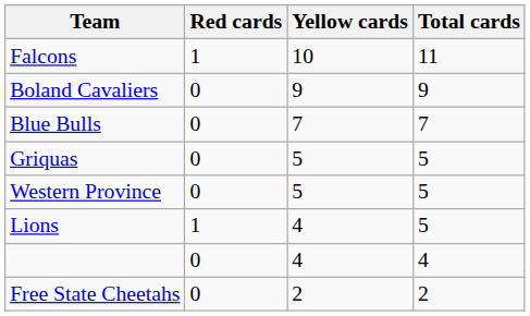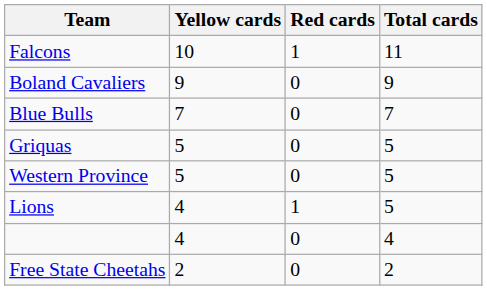columns swapped: Red cards <-> Yellow cards
